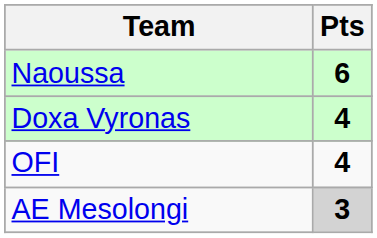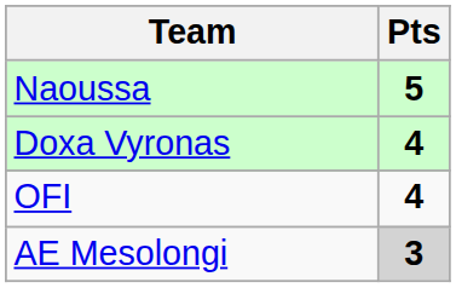Naoussa | Pts: 6 -> 5
